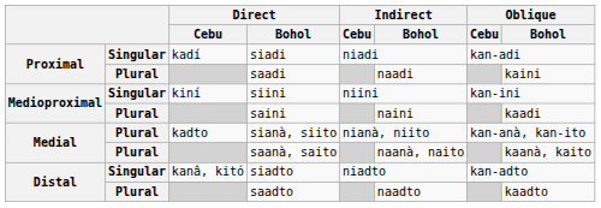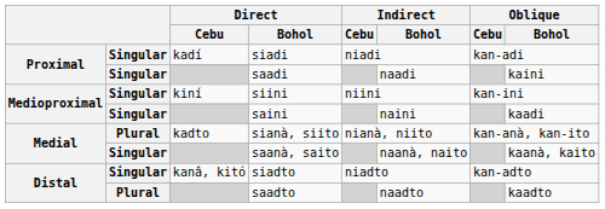saadi | column 2: Plural -> Singular
saini | column 2: Plural -> Singular
saanà, saito | column 2: Plural -> Singular
